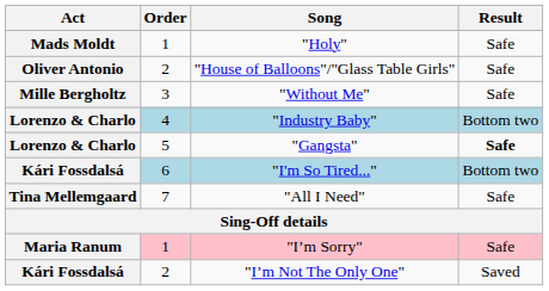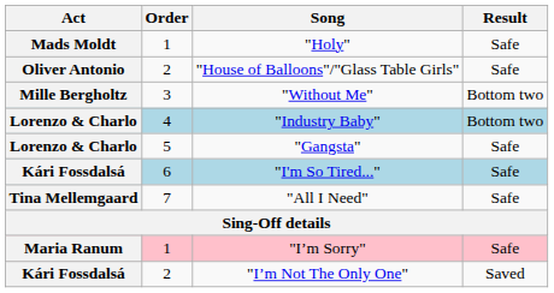"Without Me" | Result: Safe -> Bottom two
"Gangsta" | Result: bold -> normal
"I'm So Tired..." | Result: Bottom two -> Safe
